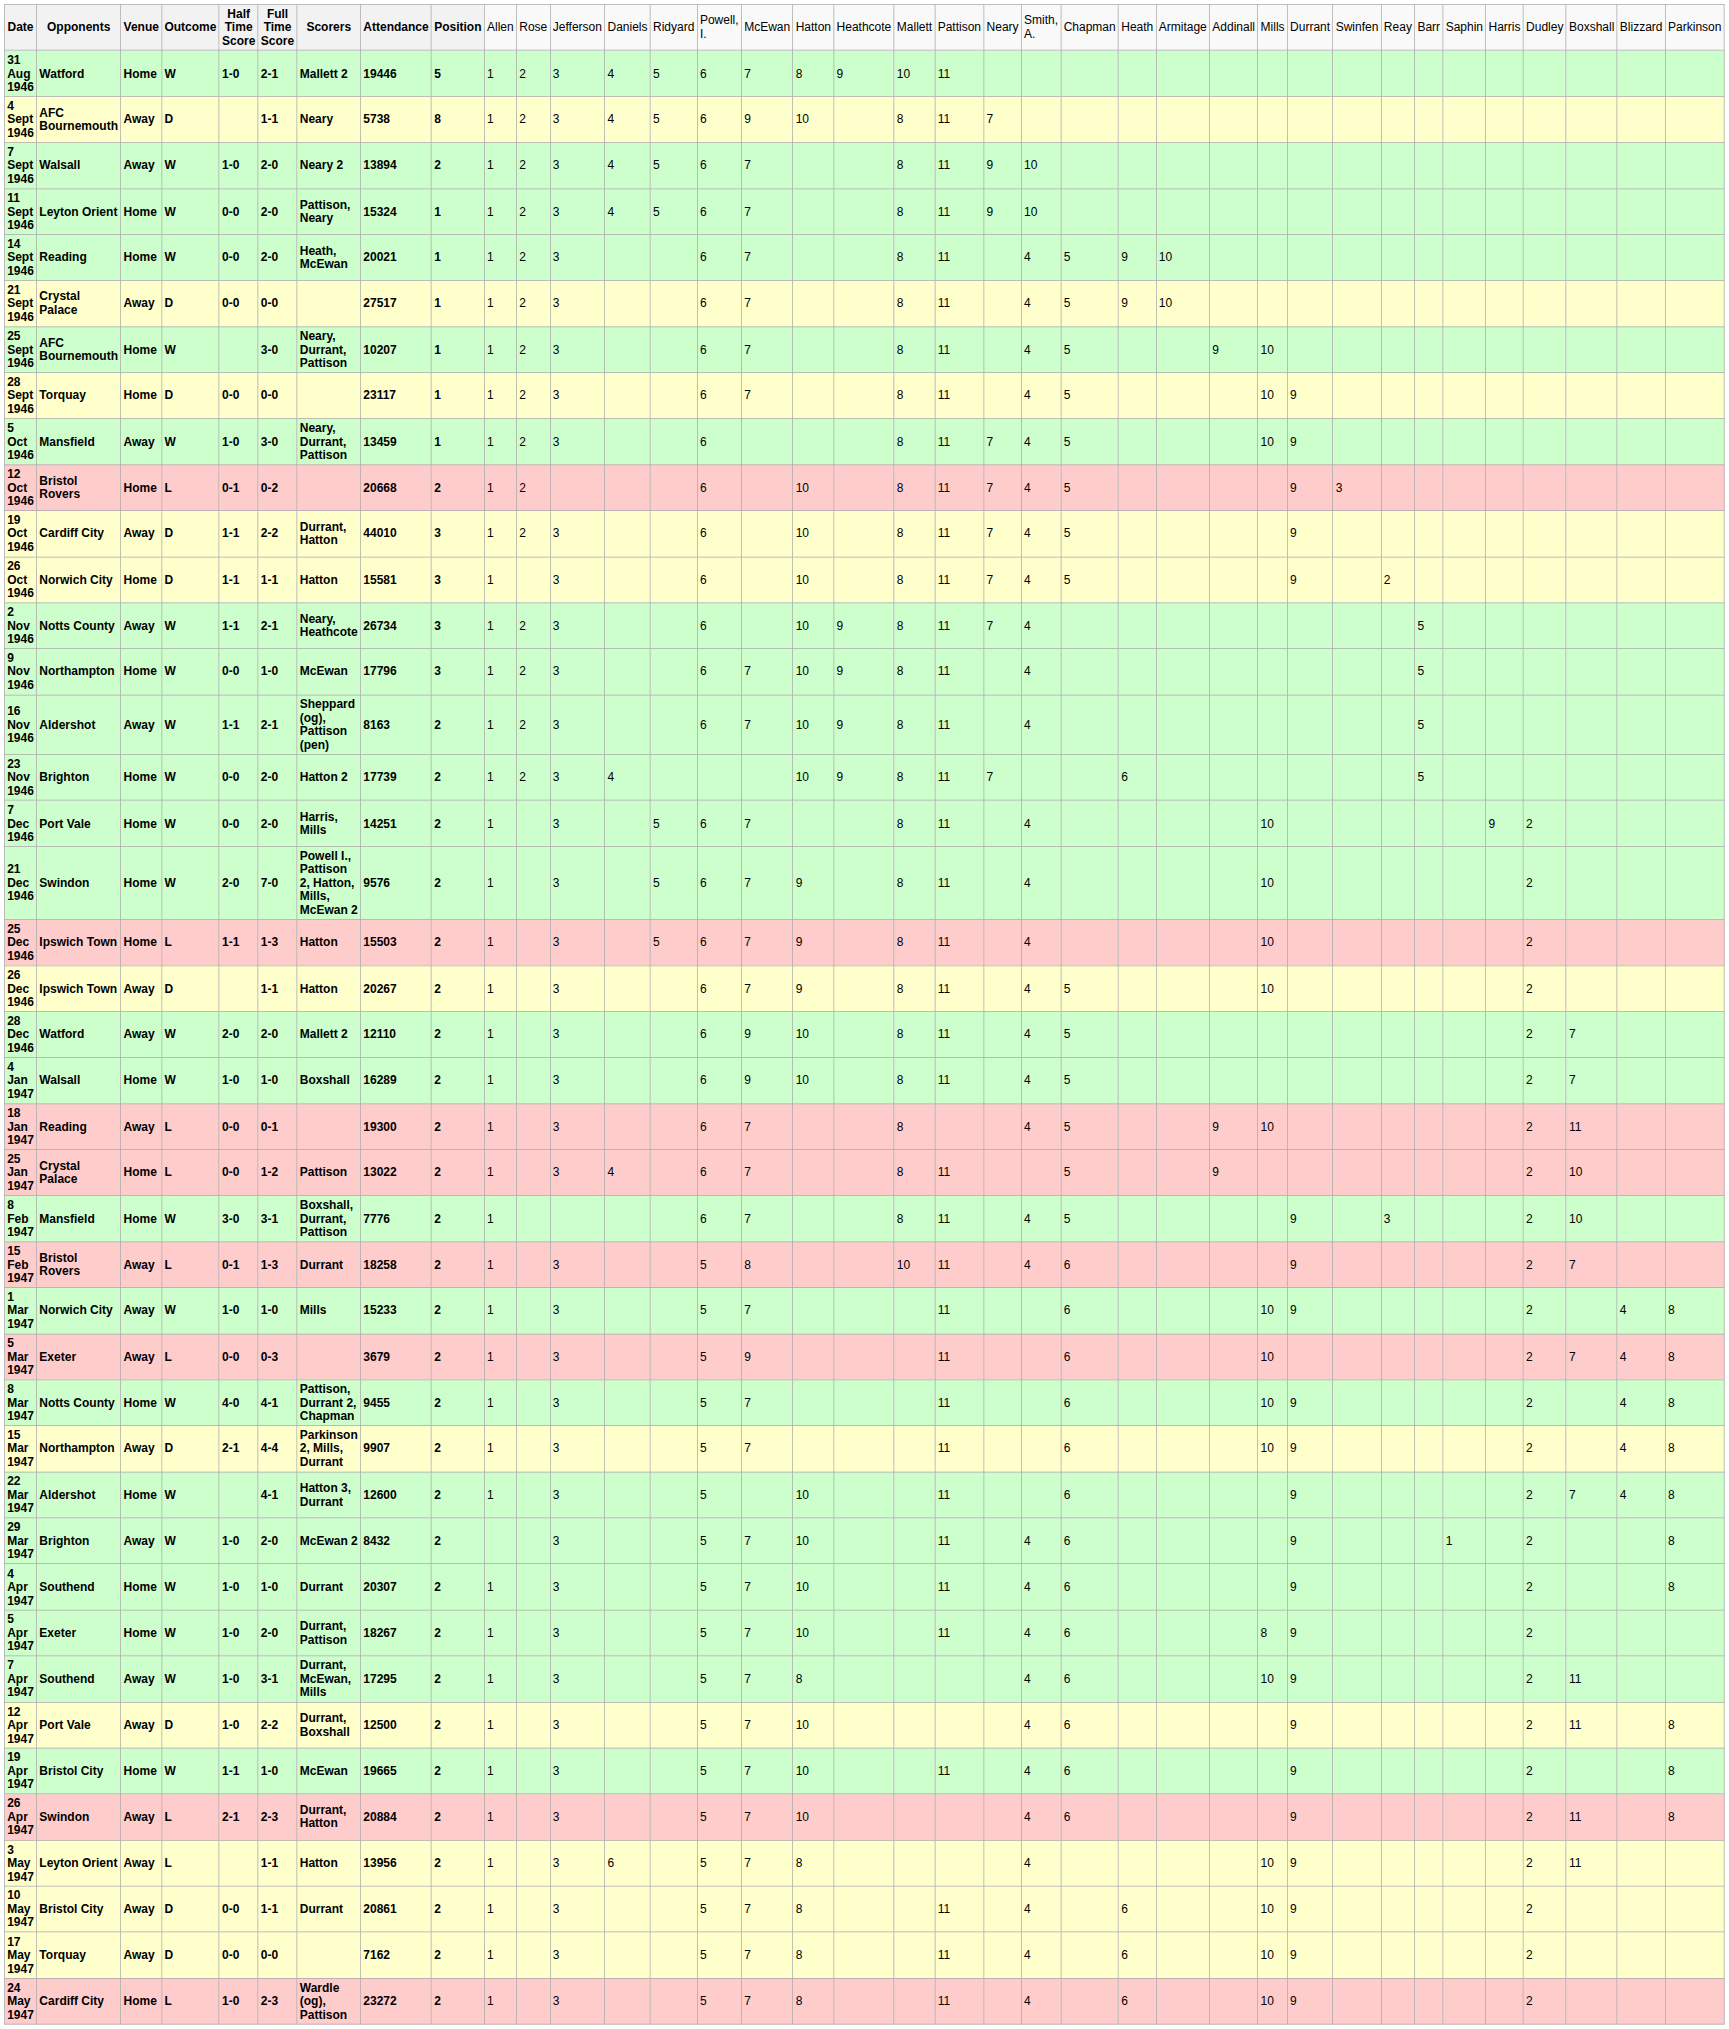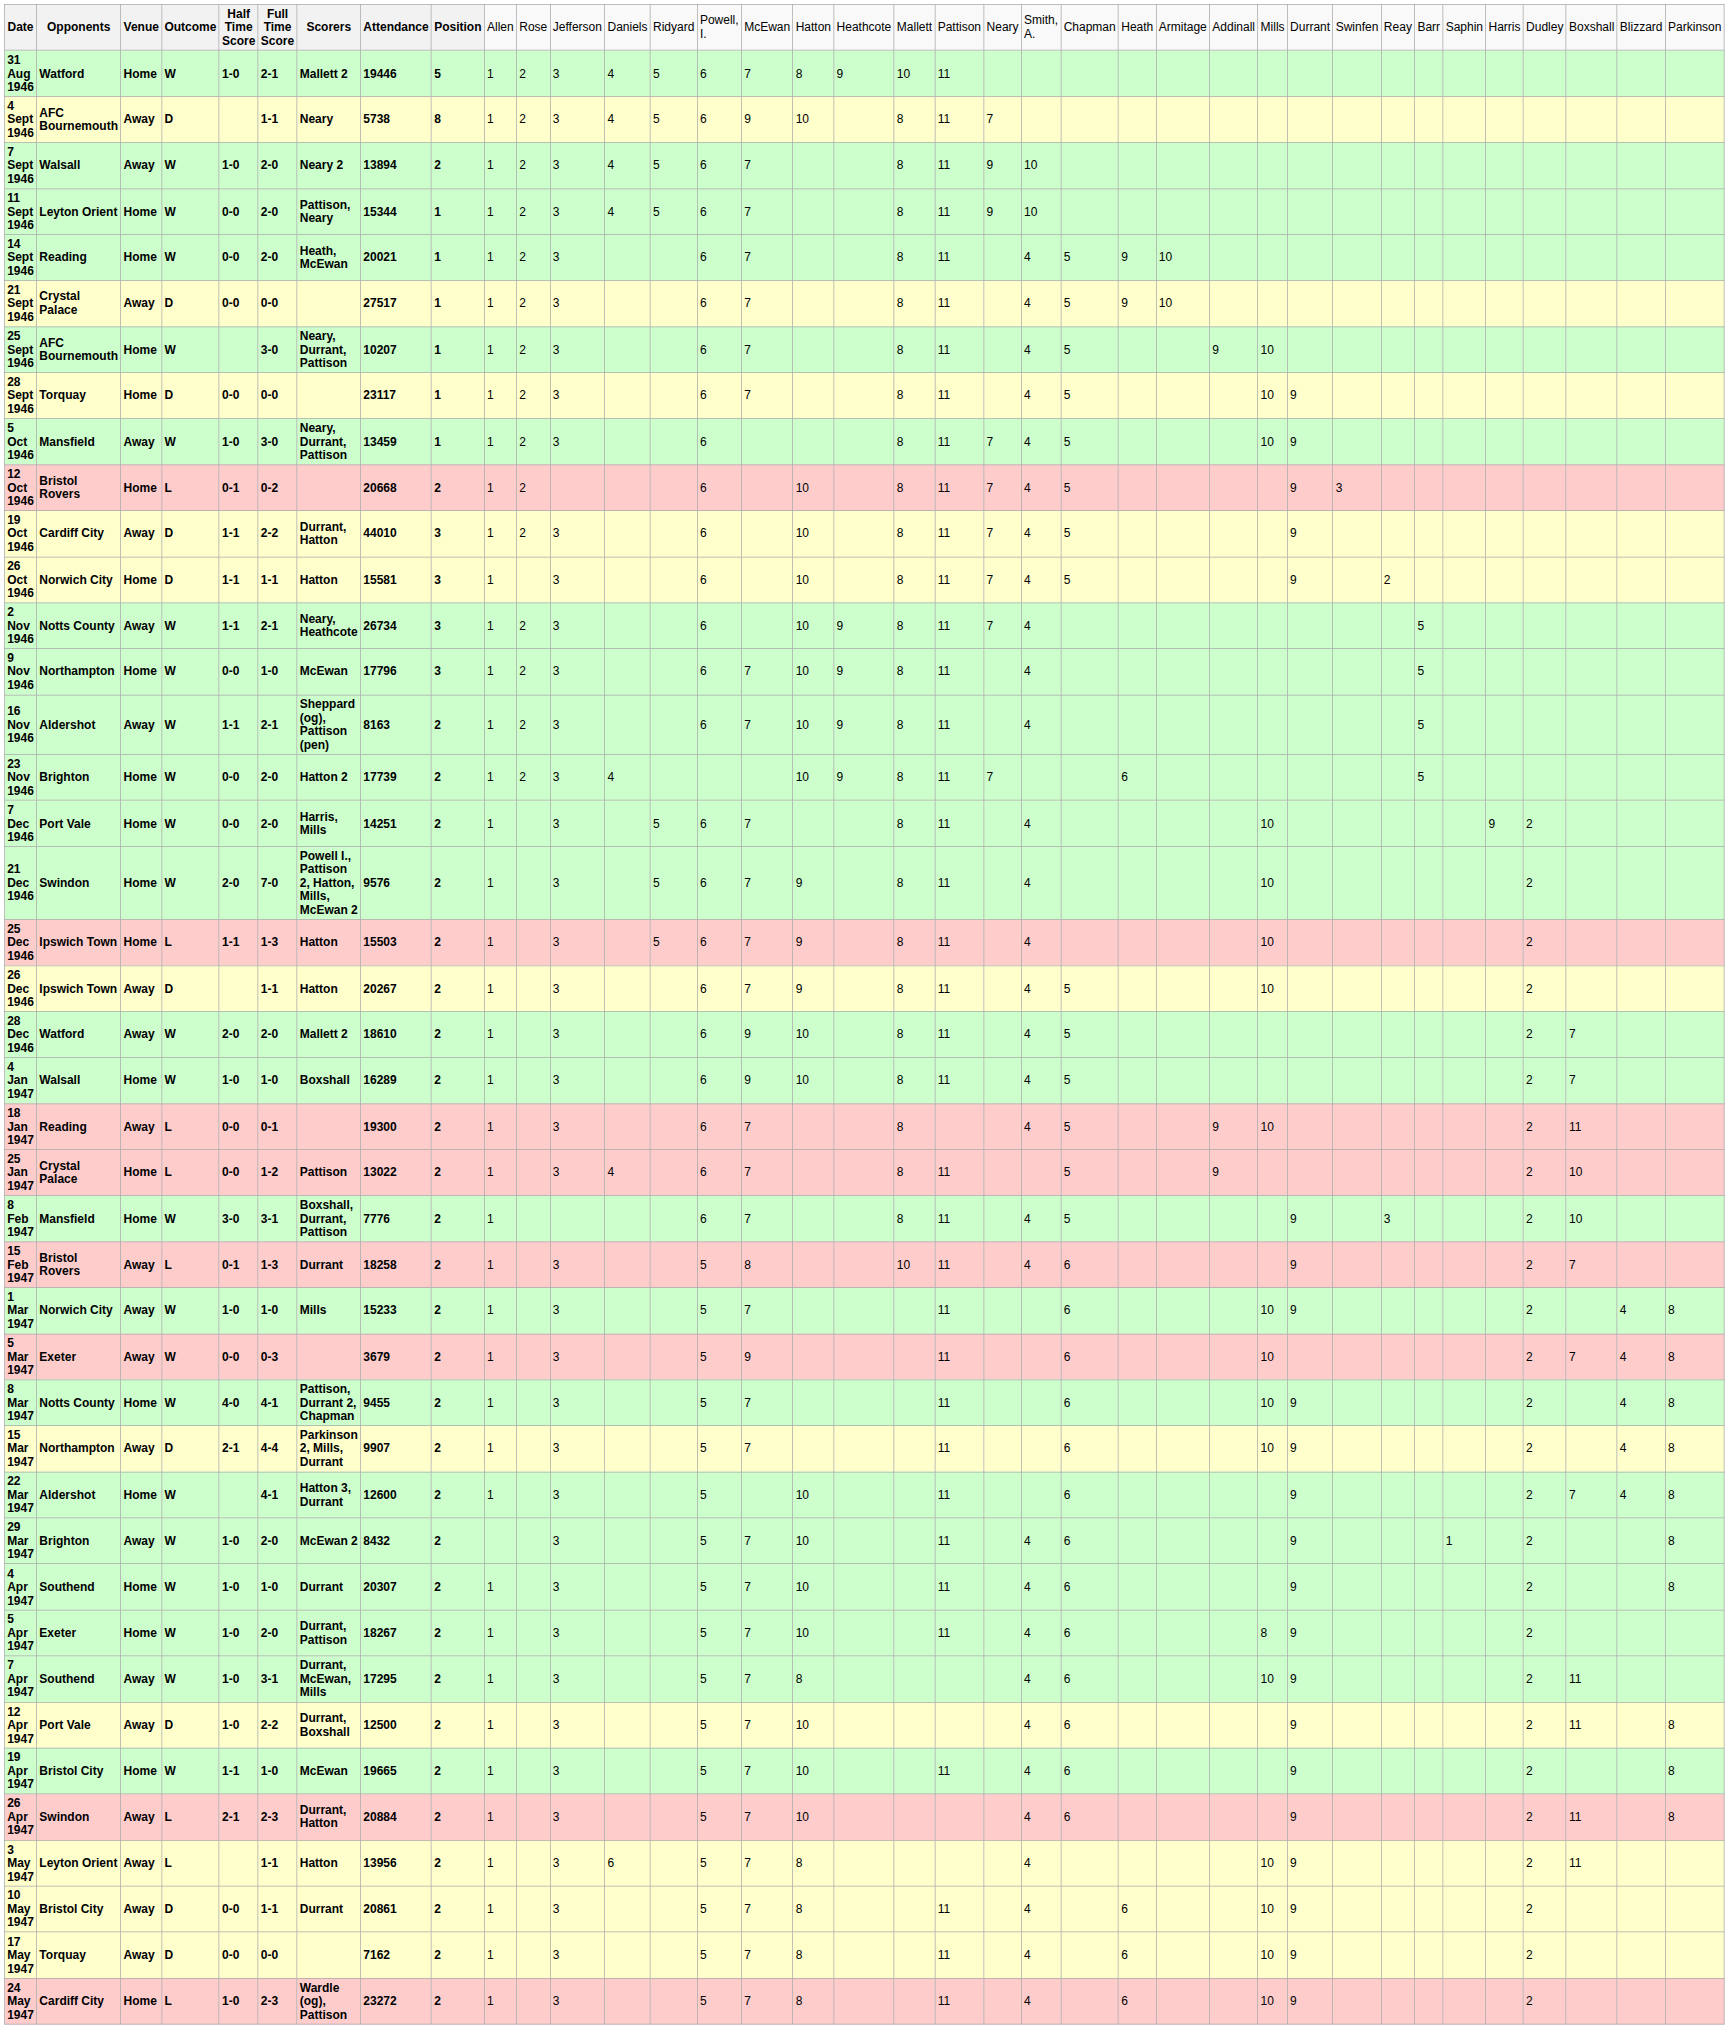11 Sept 1946 | column 8: 15324 -> 15344
28 Dec 1946 | column 8: 12110 -> 18610
5 Mar 1947 | column 4: L -> W
